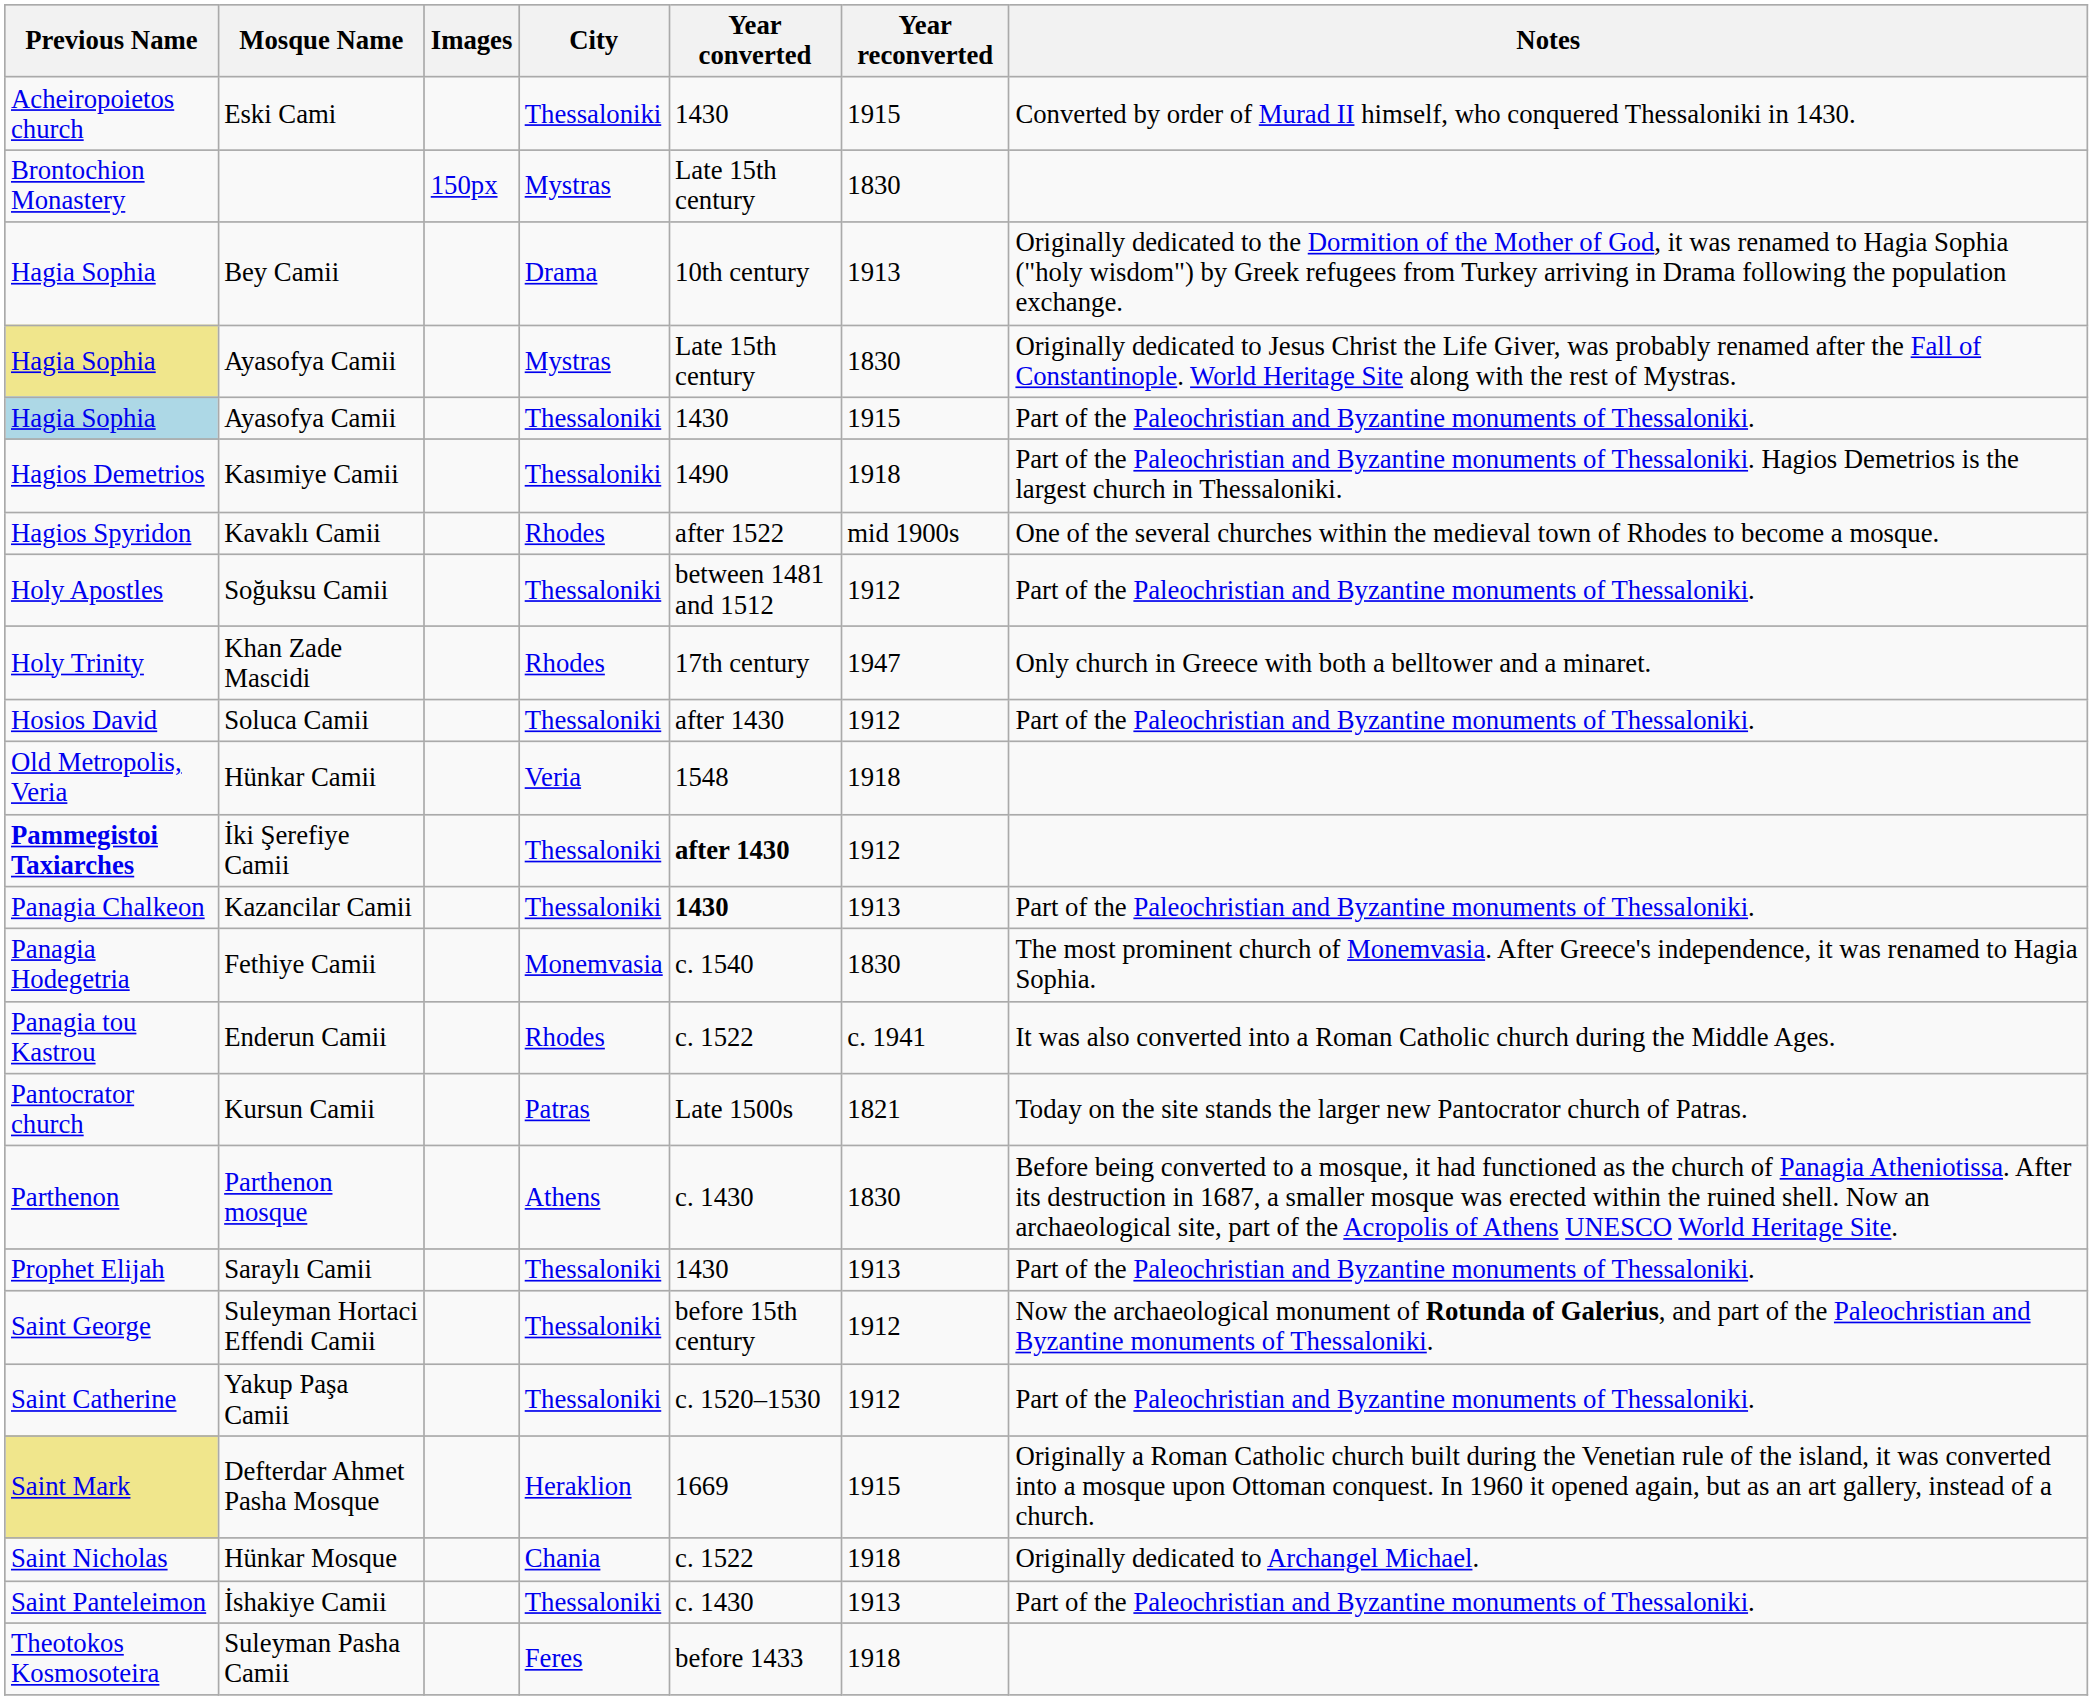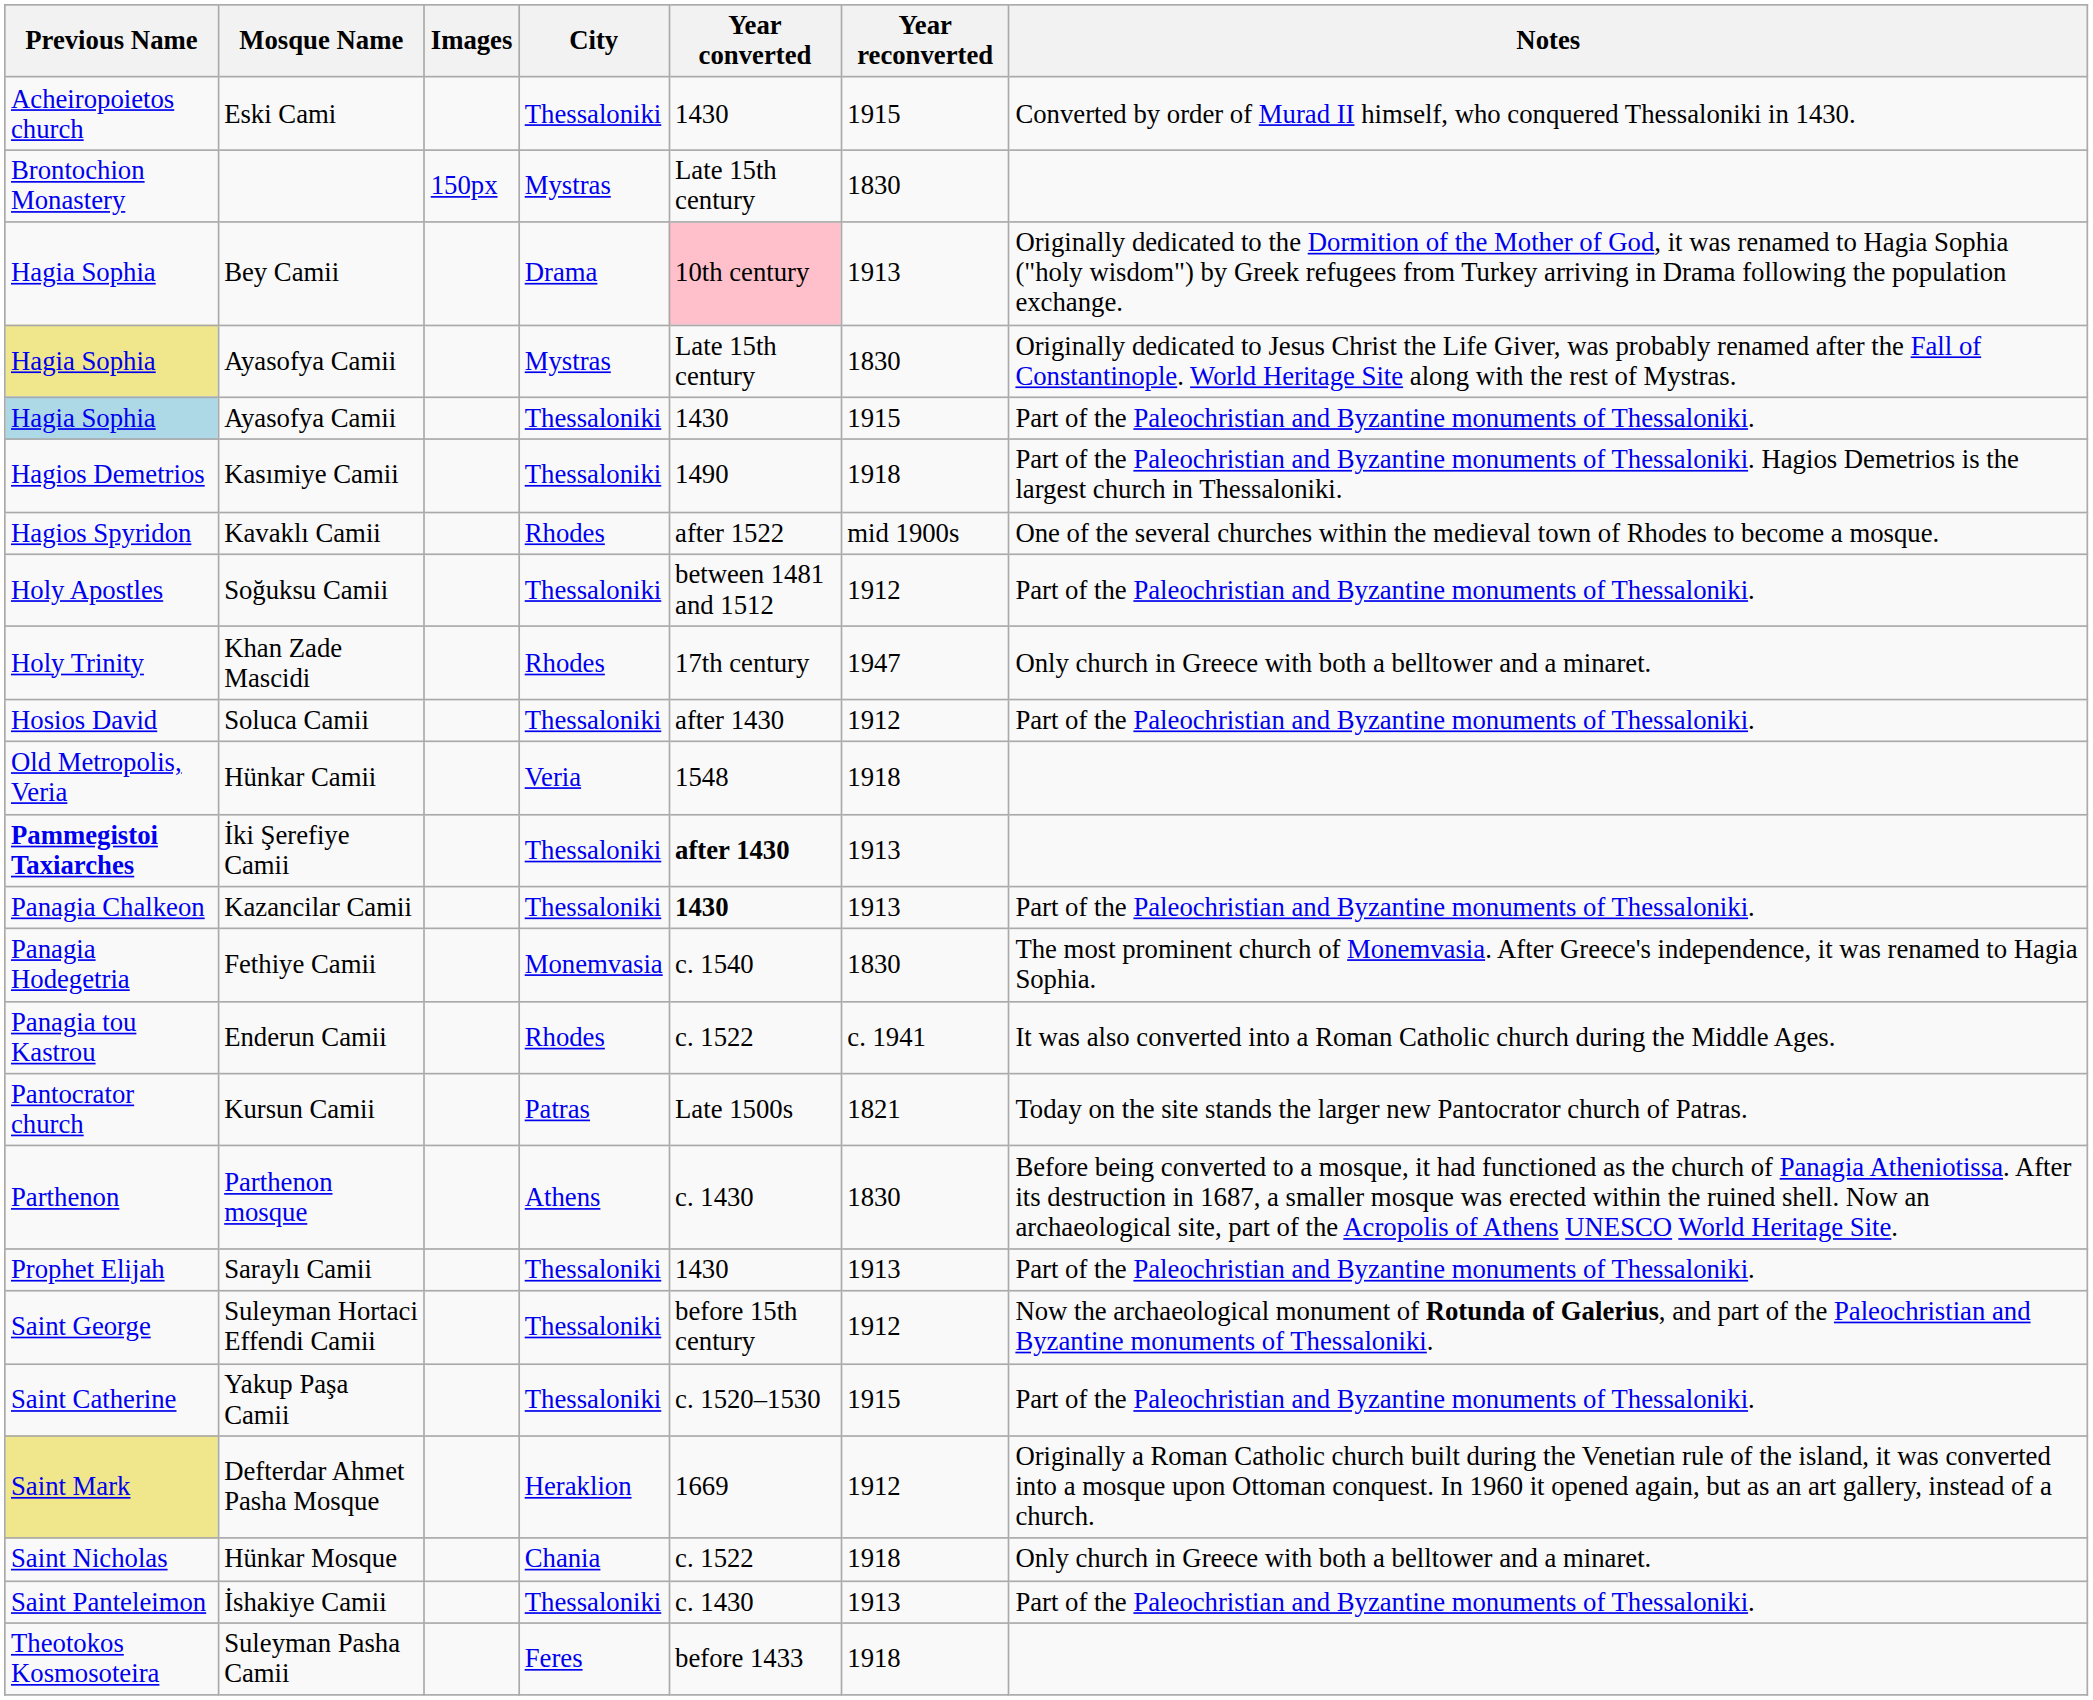Bey Camii | Year converted: no background -> pink background
İki Şerefiye Camii | Year reconverted: 1912 -> 1913
Yakup Paşa Camii | Year reconverted: 1912 -> 1915
Defterdar Ahmet Pasha Mosque | Year reconverted: 1915 -> 1912
Hünkar Mosque | Notes: Originally dedicated to Archangel Michael. -> Only church in Greece with both a belltower and a minaret.
